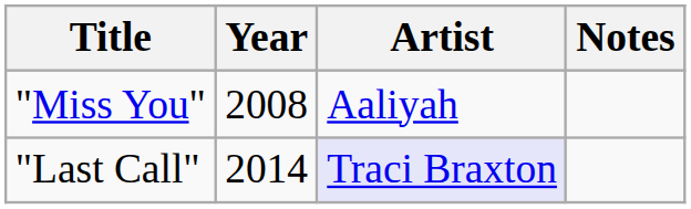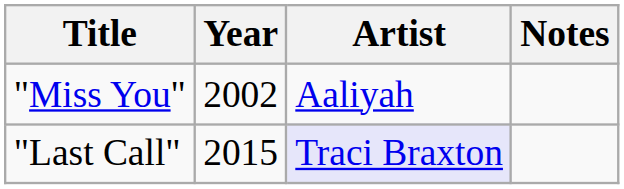"Miss You" | Year: 2008 -> 2002
"Last Call" | Year: 2014 -> 2015
